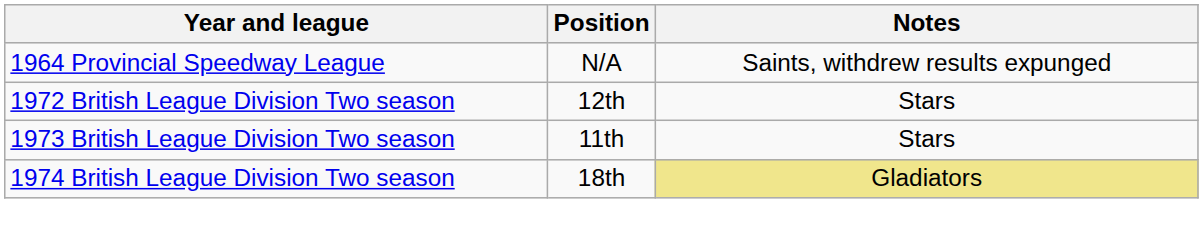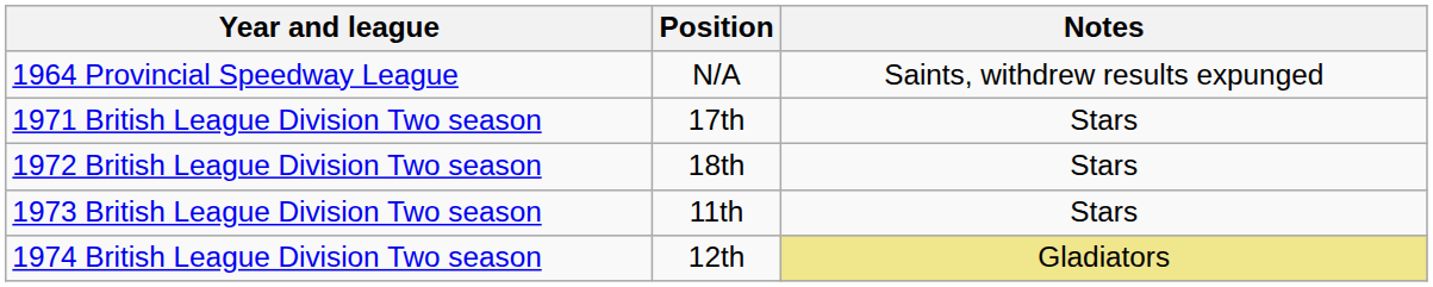+ row: 1971 British League Division Two season | 17th | Stars
1972 British League Division Two season | Position: 12th -> 18th
1974 British League Division Two season | Position: 18th -> 12th
